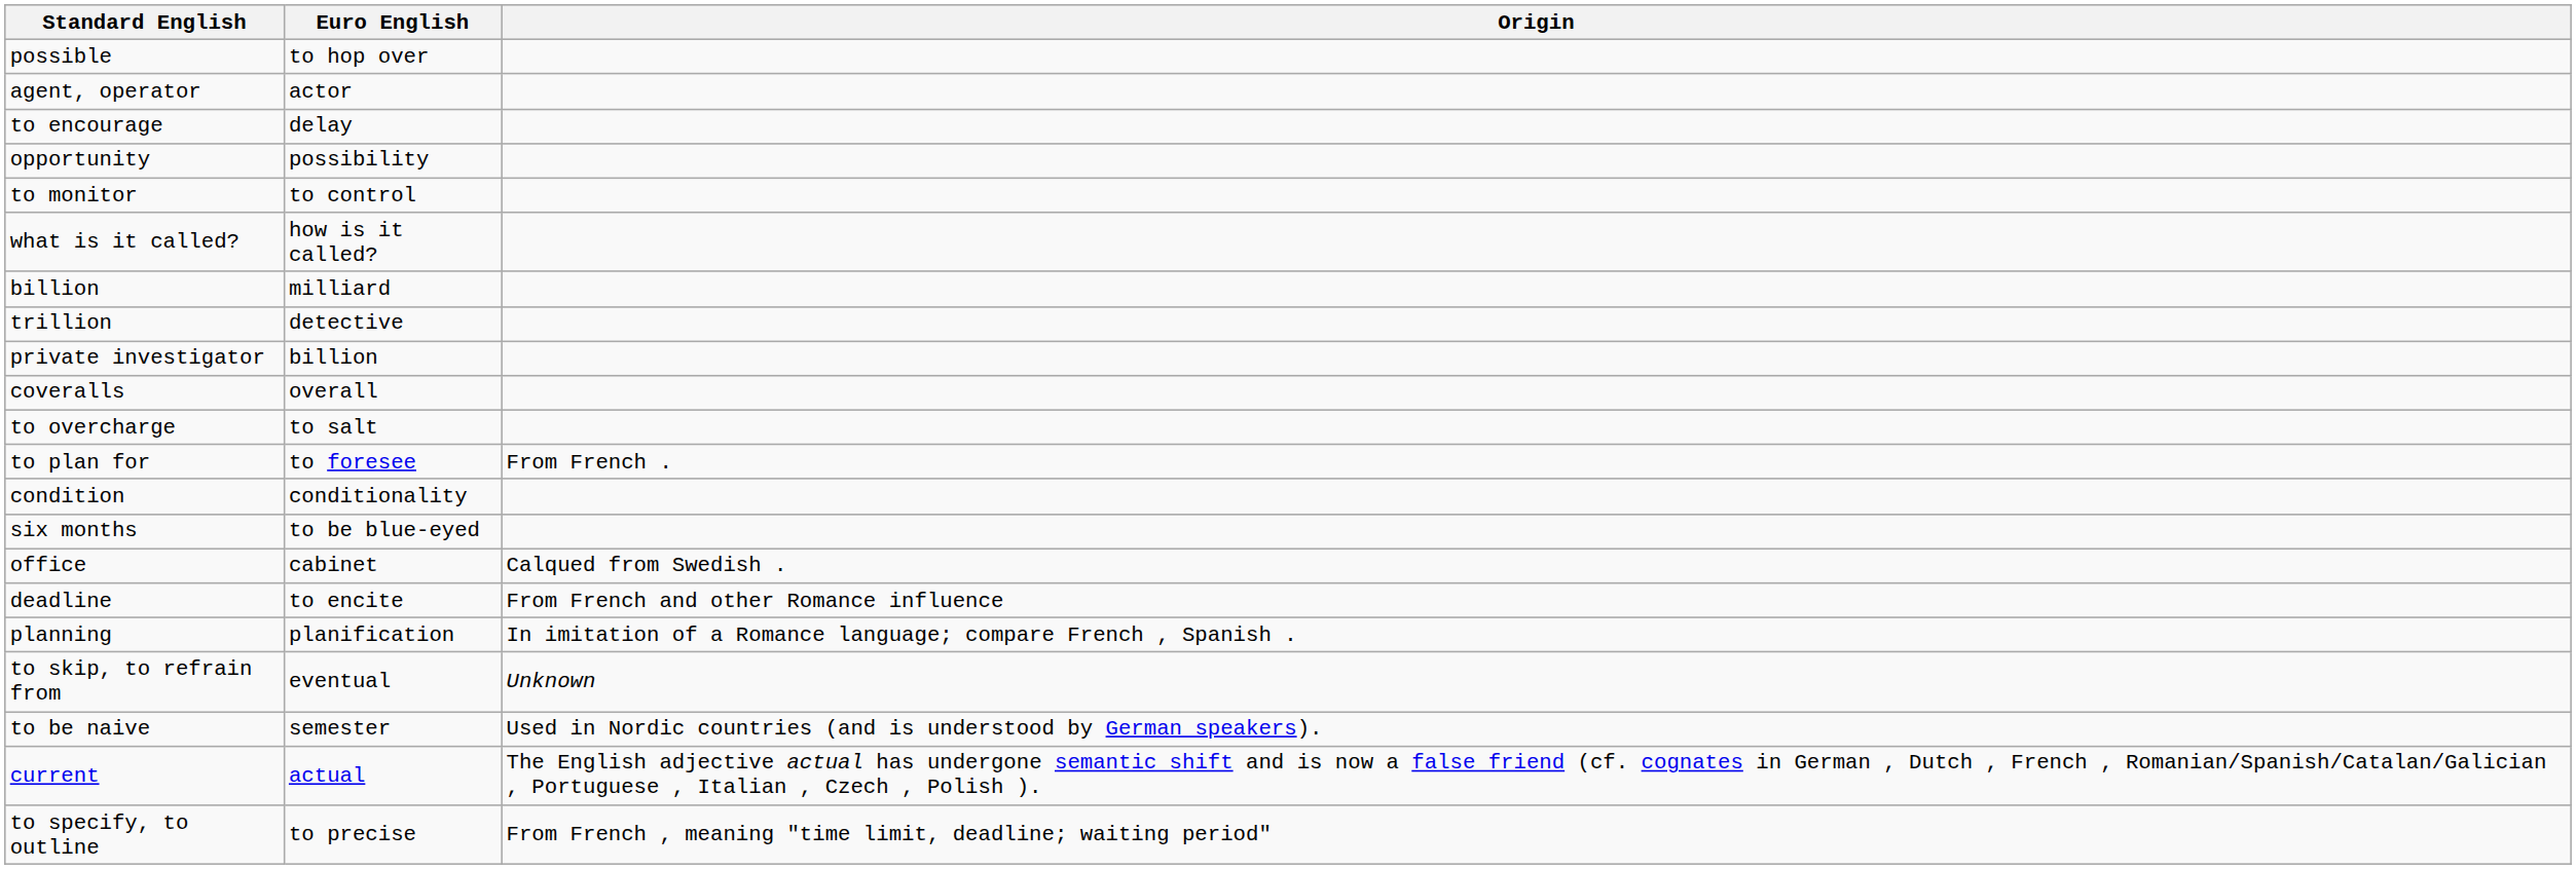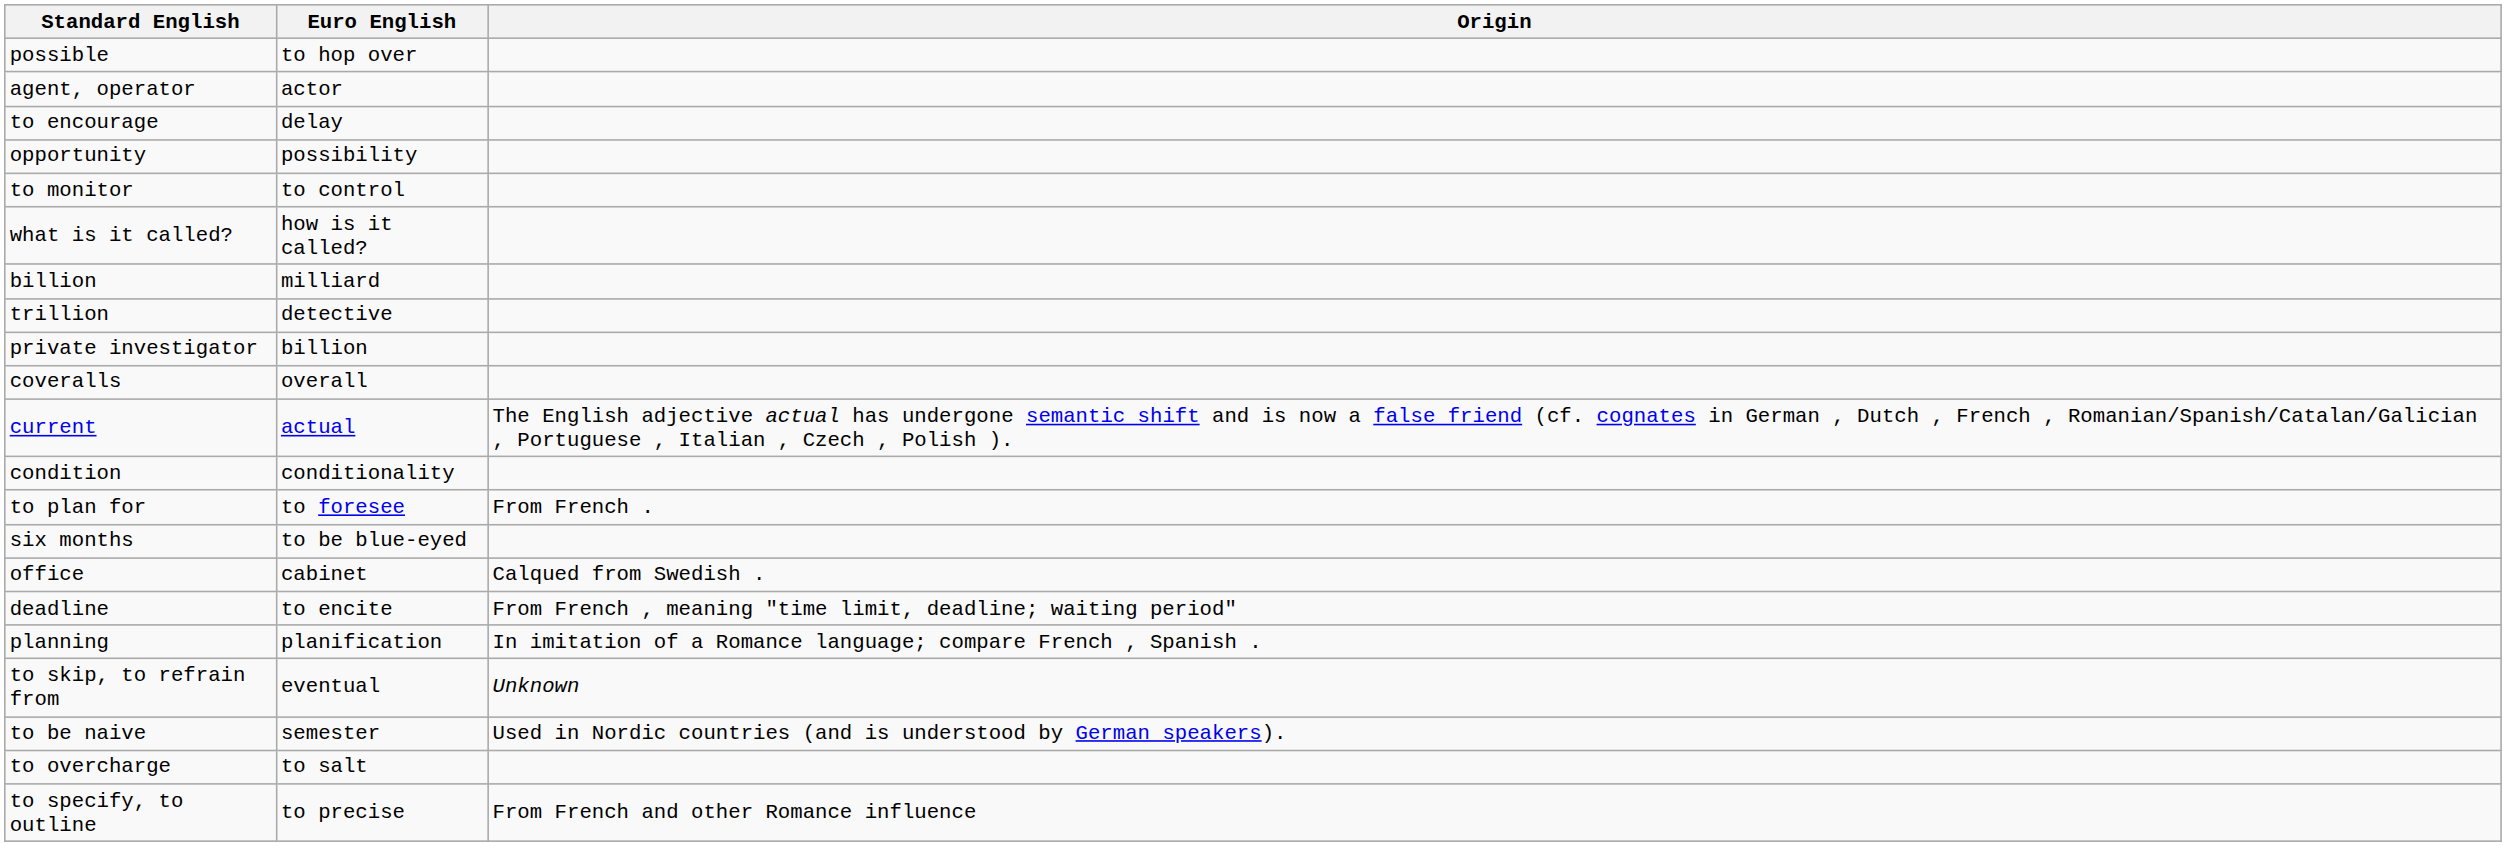rows swapped: current <-> to overcharge
rows swapped: to plan for <-> condition
deadline | Origin: From French and other Romance influence -> From French , meaning "time limit, deadline; waiting period"
to specify, to outline | Origin: From French , meaning "time limit, deadline; waiting period" -> From French and other Romance influence
